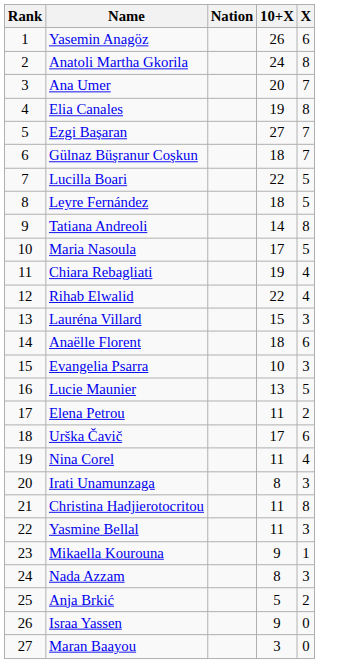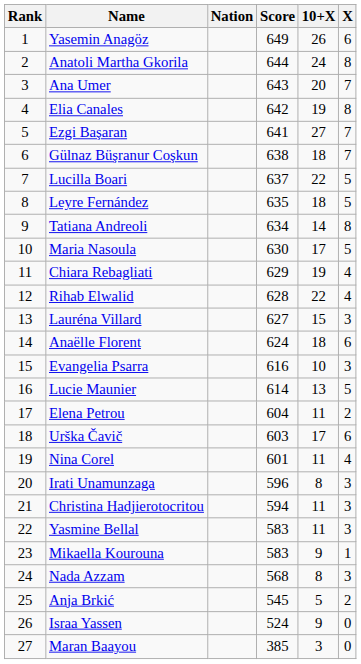+ column: Score | 649 | 644 | 643 | 642 | 641 | 638 | 637 | 635 | 634 | 630 | 629 | 628 | 627 | 624 | 616 | 614 | 604 | 603 | 601 | 596 | 594 | 583 | 583 | 568 | 545 | 524 | 385
Christina Hadjierotocritou | X: 8 -> 3
